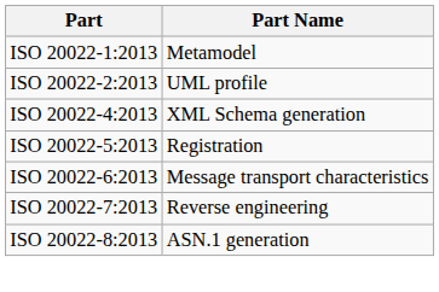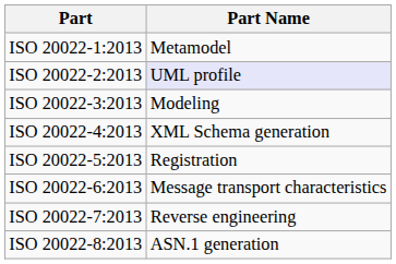ISO 20022-2:2013 | Part Name: no background -> lavender background
+ row: ISO 20022-3:2013 | Modeling
